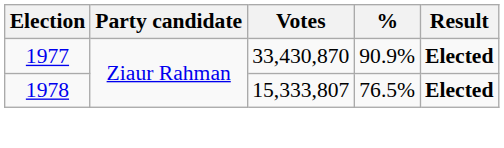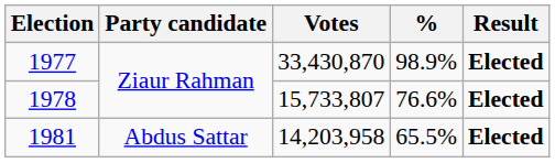1977 | %: 90.9% -> 98.9%
1978 | Votes: 15,333,807 -> 15,733,807
1978 | %: 76.5% -> 76.6%
+ row: 1981 | Abdus Sattar | 14,203,958 | 65.5% | Elected
